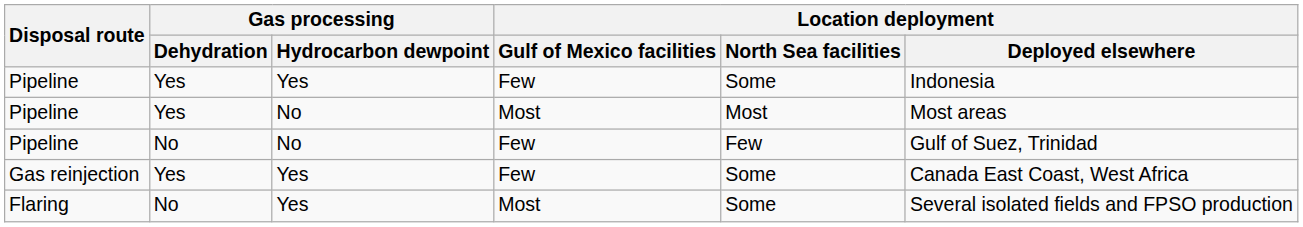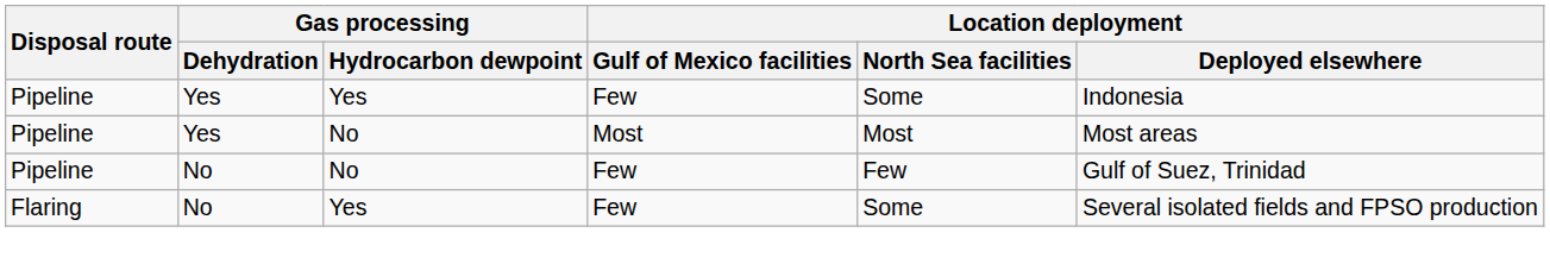- row: Gas reinjection | Yes | Yes | Few | Some | Canada East Coast, West Africa
Flaring | Location deployment / Gulf of Mexico facilities: Most -> Few
